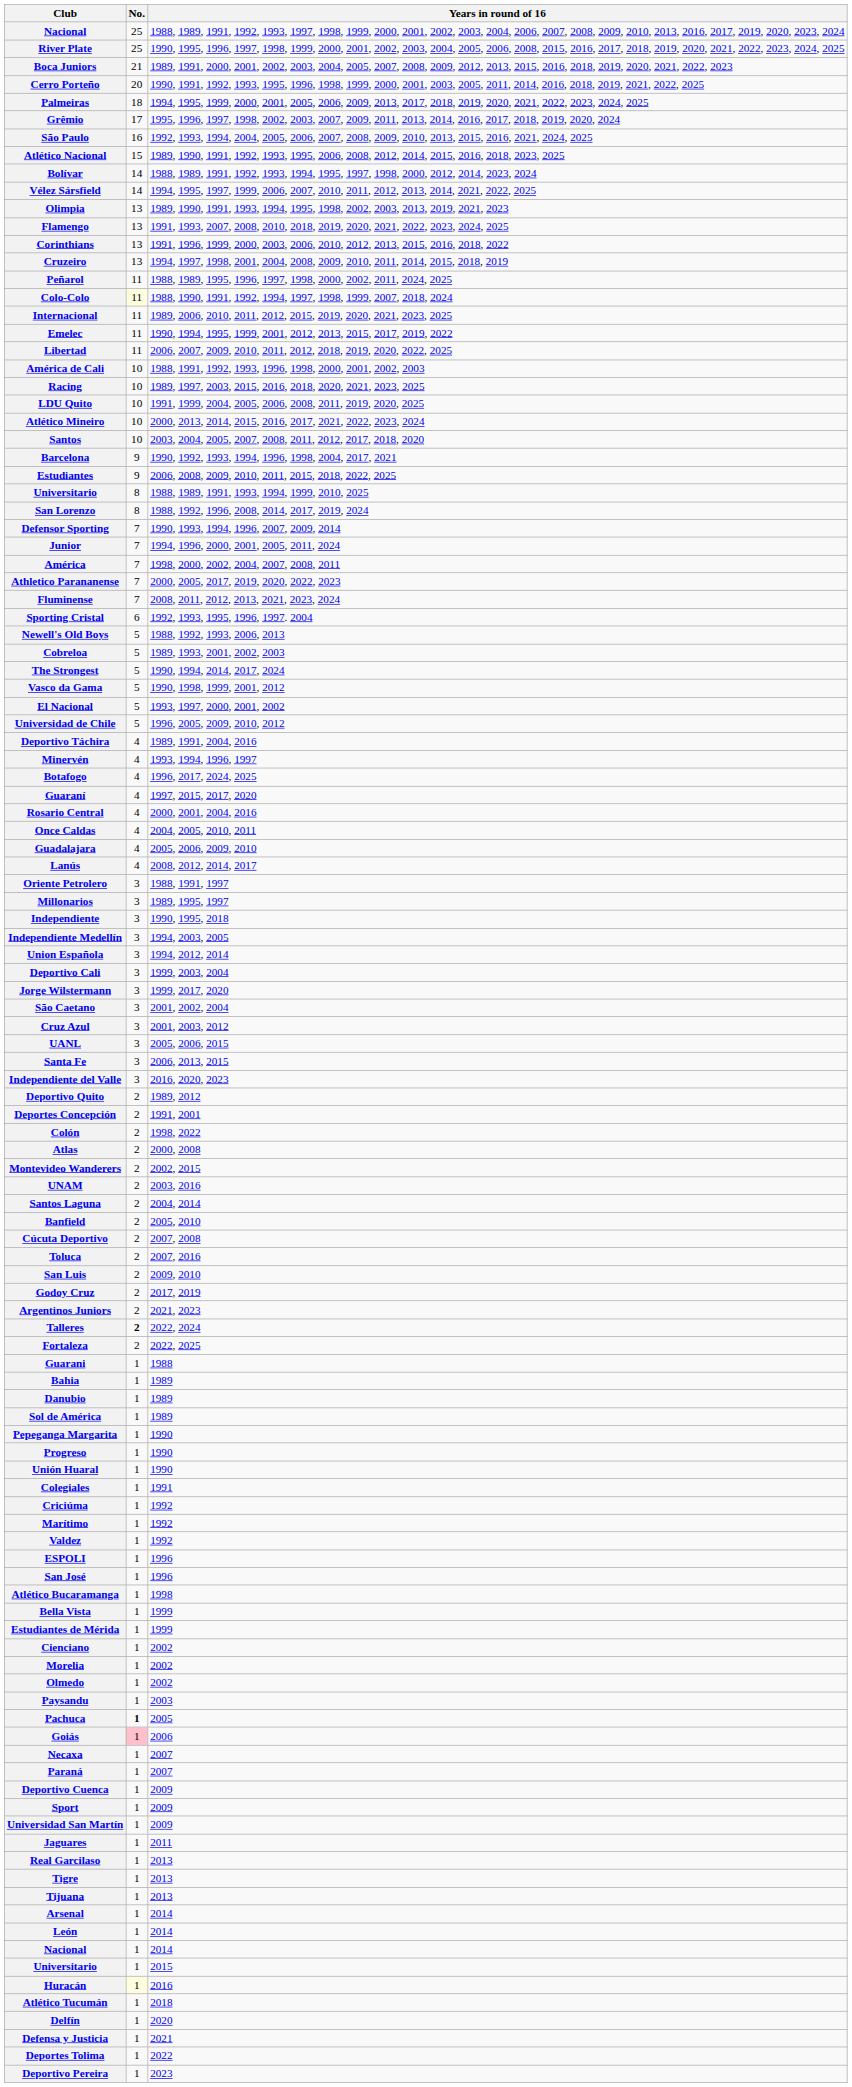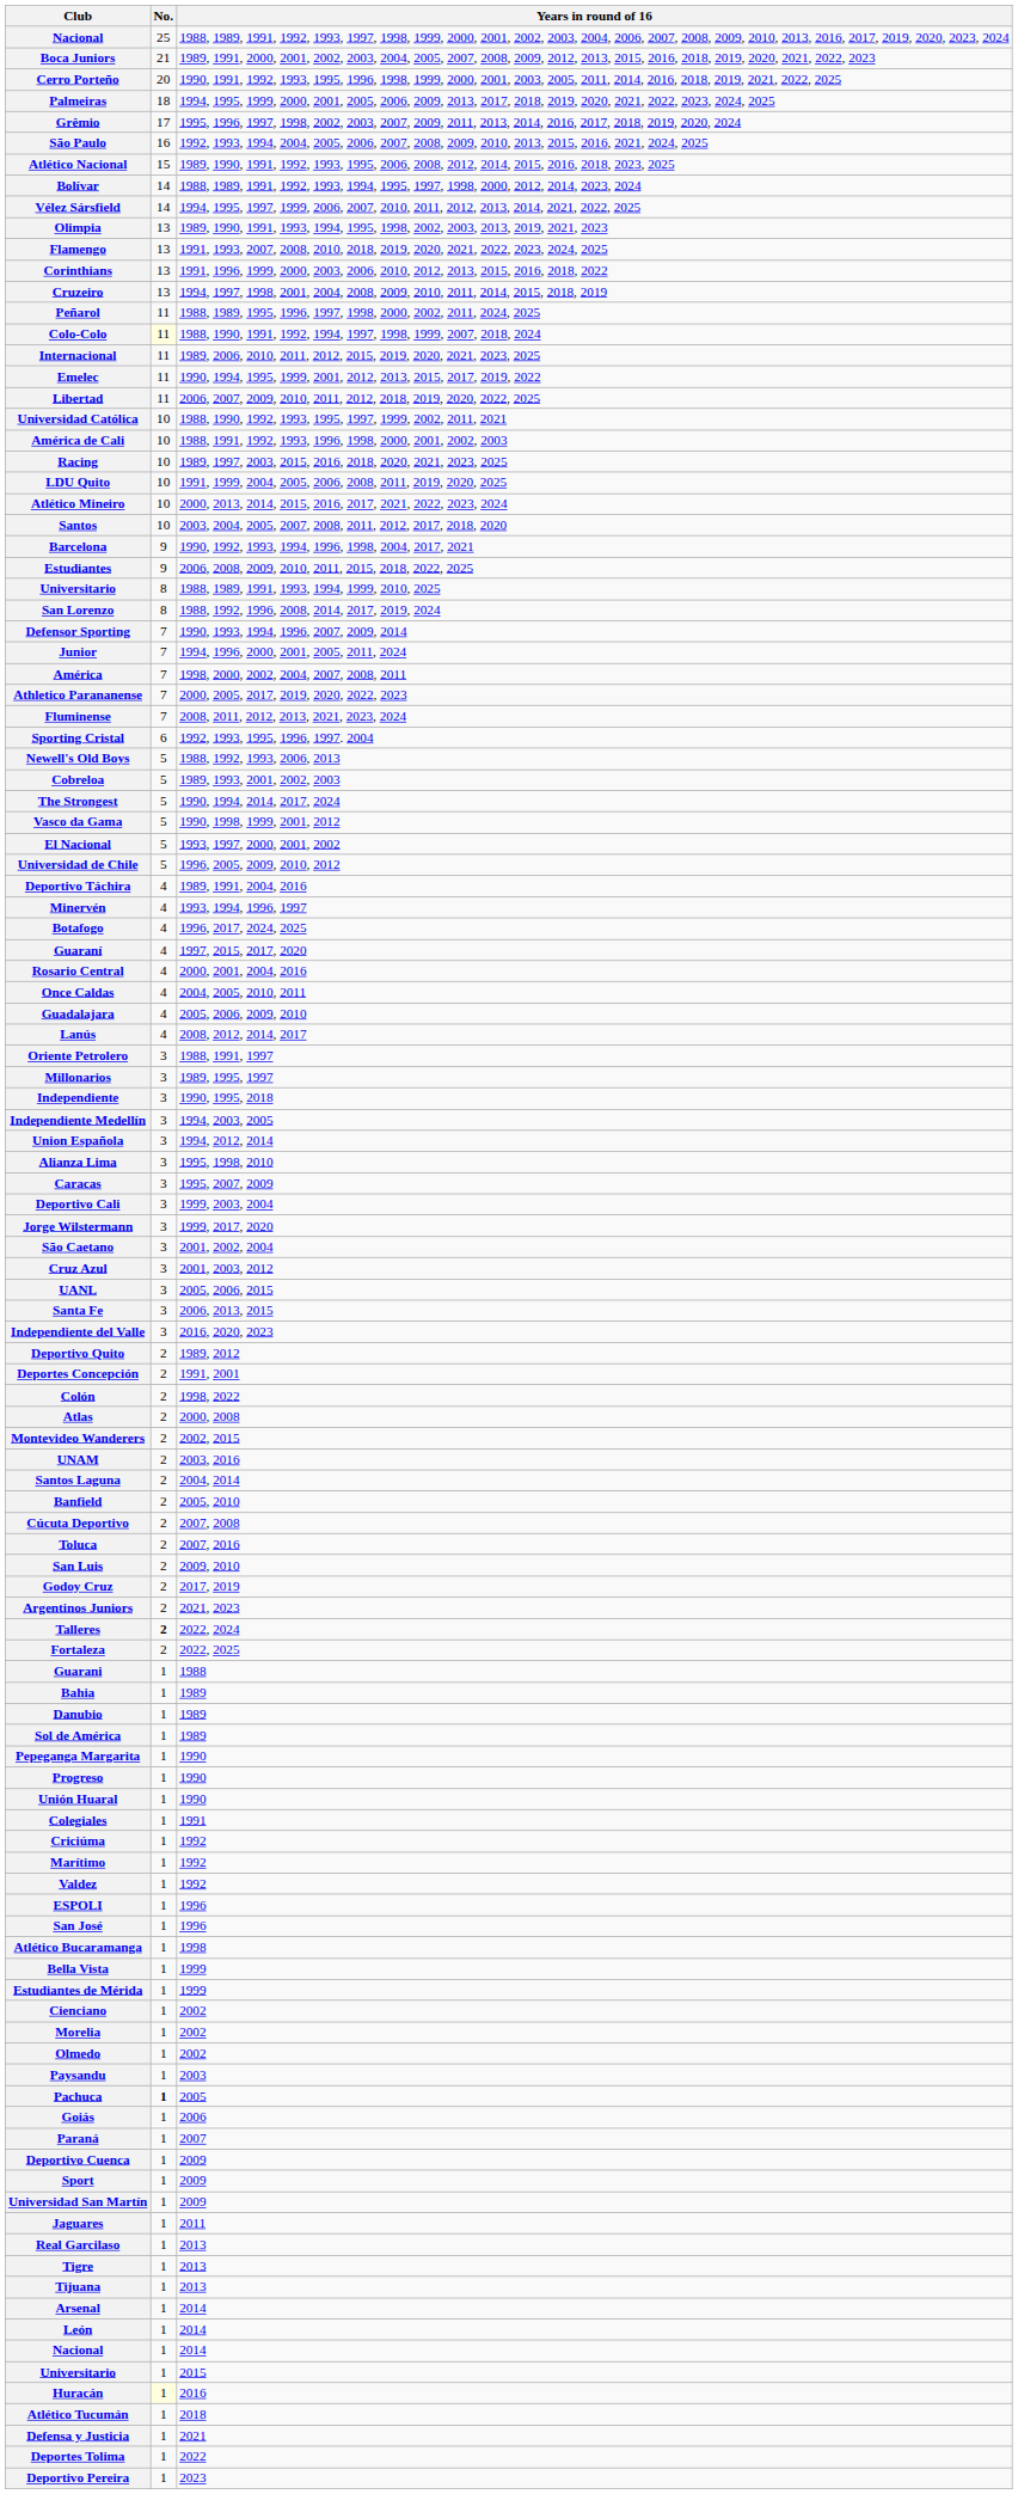- row: River Plate | 25 | 1990, 1995, 1996, 1997, 1998, 1999, 2000, 2001, 2002, 2003, 2004, 2005, 2006, 2008, 2015, 2016, 2017, 2018, 2019, 2020, 2021, 2022, 2023, 2024, 2025
+ row: Universidad Católica | 10 | 1988, 1990, 1992, 1993, 1995, 1997, 1999, 2002, 2011, 2021
+ row: Alianza Lima | 3 | 1995, 1998, 2010
+ row: Caracas | 3 | 1995, 2007, 2009
Goiás | No.: pink background -> no background
- row: Necaxa | 1 | 2007
- row: Delfín | 1 | 2020
